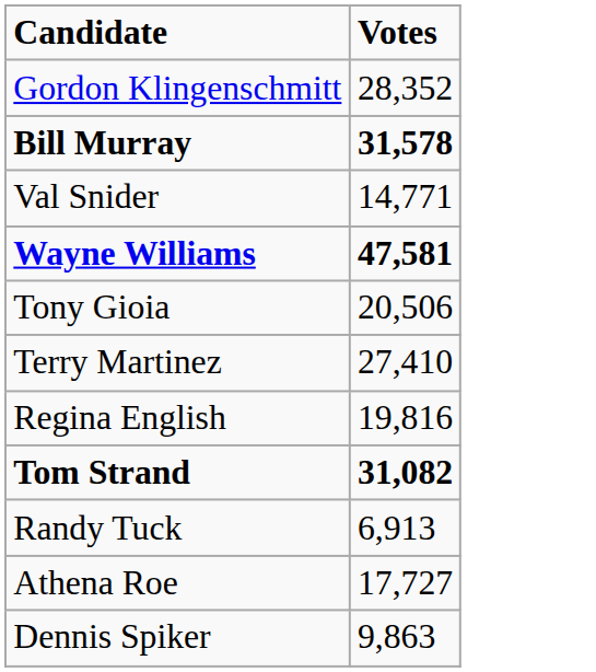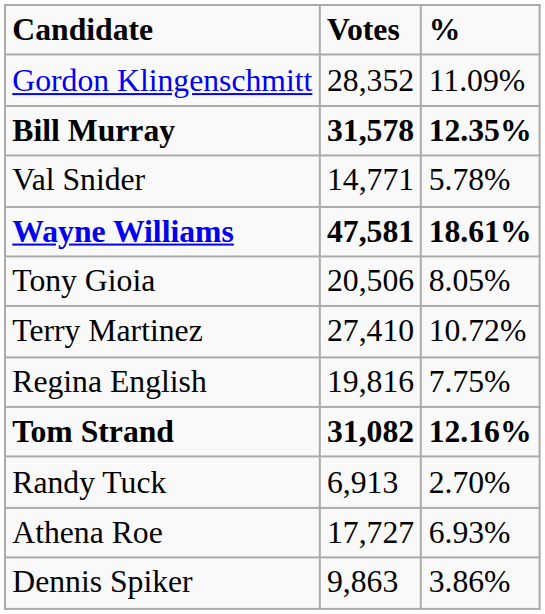+ column: % | 11.09% | 12.35% | 5.78% | 18.61% | 8.05% | 10.72% | 7.75% | 12.16% | 2.70% | 6.93% | 3.86%
